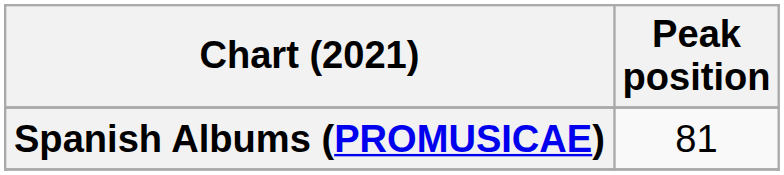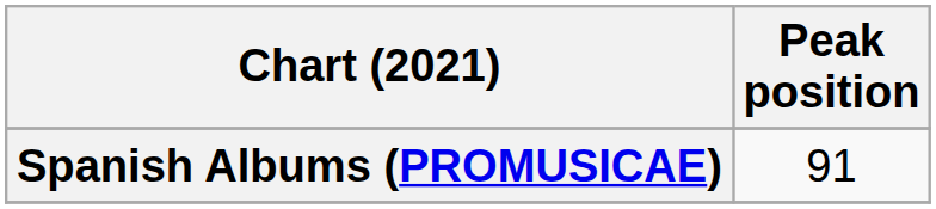Spanish Albums (PROMUSICAE) | Peak position: 81 -> 91
